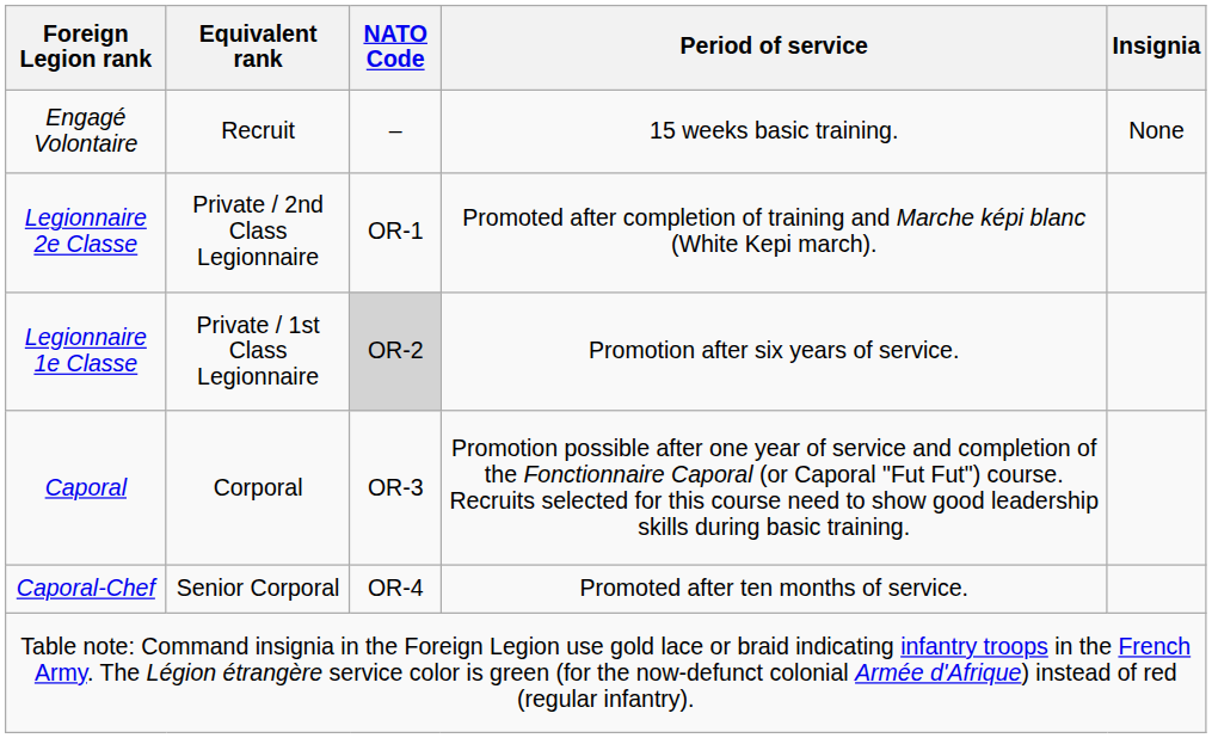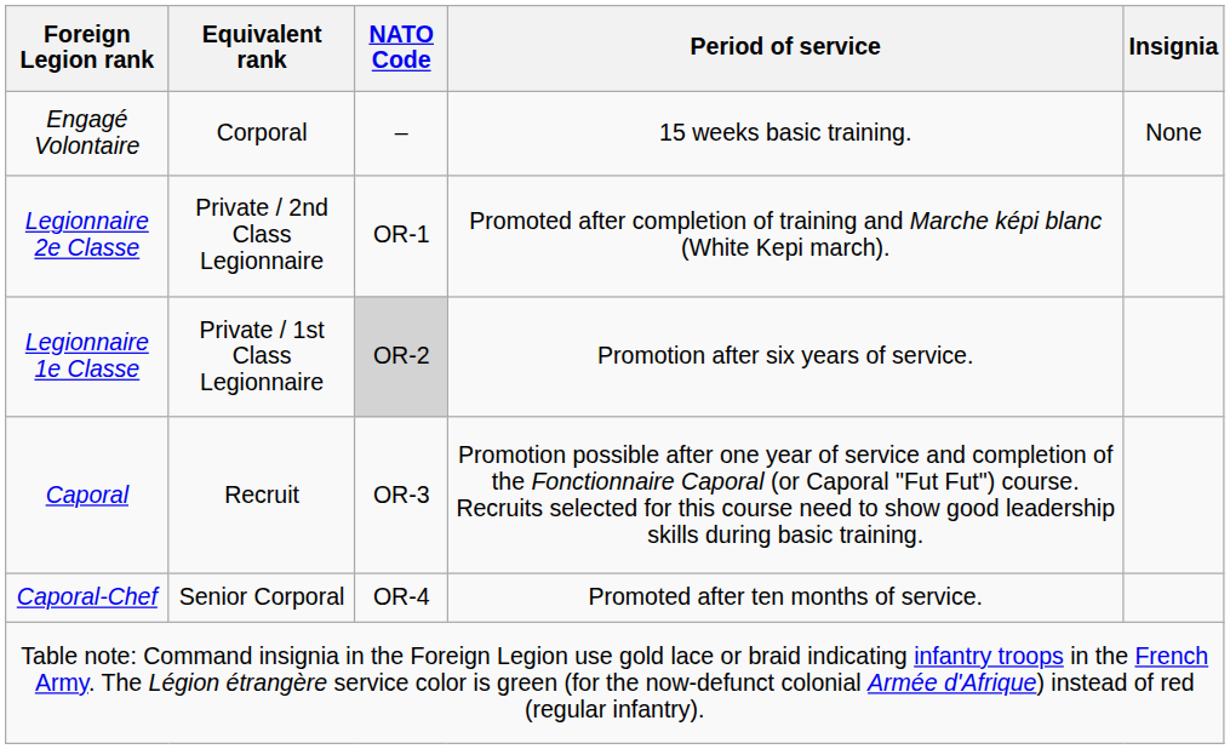Engagé Volontaire | Equivalent rank: Recruit -> Corporal
Caporal | Equivalent rank: Corporal -> Recruit
